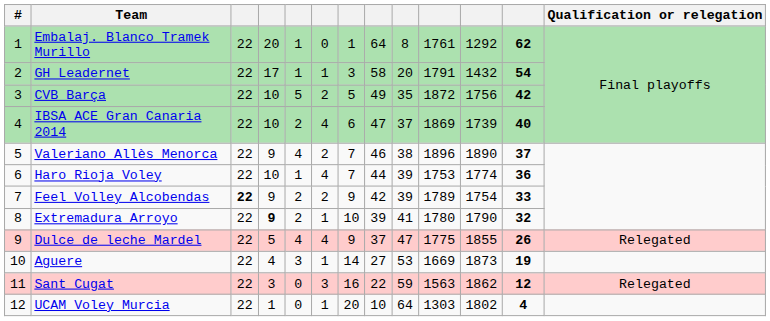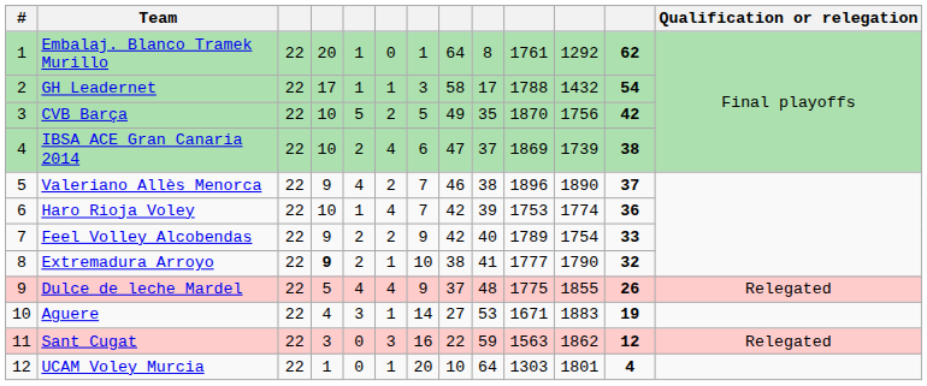GH Leadernet | column 9: 20 -> 17
GH Leadernet | column 10: 1791 -> 1788
CVB Barça | column 10: 1872 -> 1870
IBSA ACE Gran Canaria 2014 | column 12: 40 -> 38
Haro Rioja Voley | column 8: 44 -> 42
Feel Volley Alcobendas | column 3: bold -> normal
Feel Volley Alcobendas | column 9: 39 -> 40
Extremadura Arroyo | column 8: 39 -> 38
Extremadura Arroyo | column 10: 1780 -> 1777
Dulce de leche Mardel | column 9: 47 -> 48
Aguere | column 10: 1669 -> 1671
Aguere | column 11: 1873 -> 1883
UCAM Voley Murcia | column 11: 1802 -> 1801
